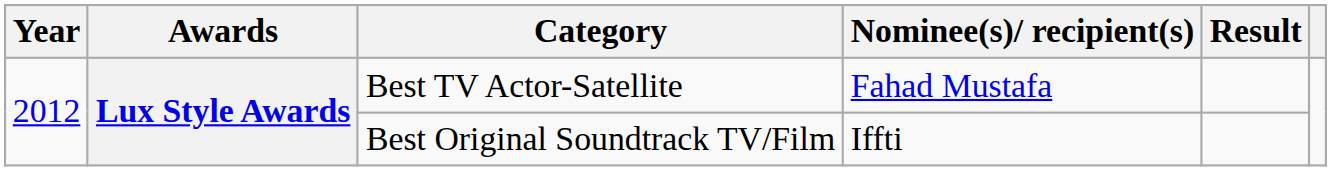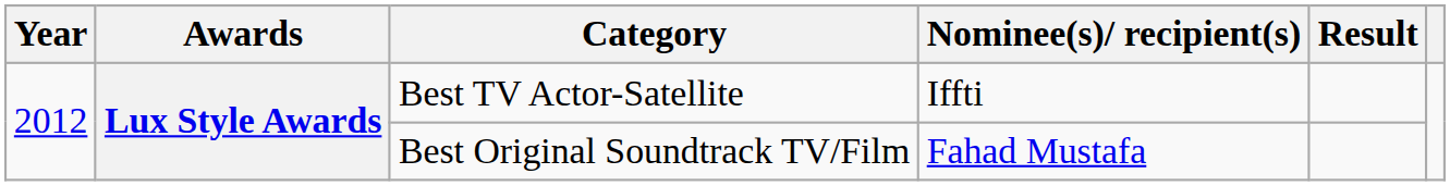Best TV Actor-Satellite | Nominee(s)/ recipient(s): Fahad Mustafa -> Iffti
Best Original Soundtrack TV/Film | Nominee(s)/ recipient(s): Iffti -> Fahad Mustafa
